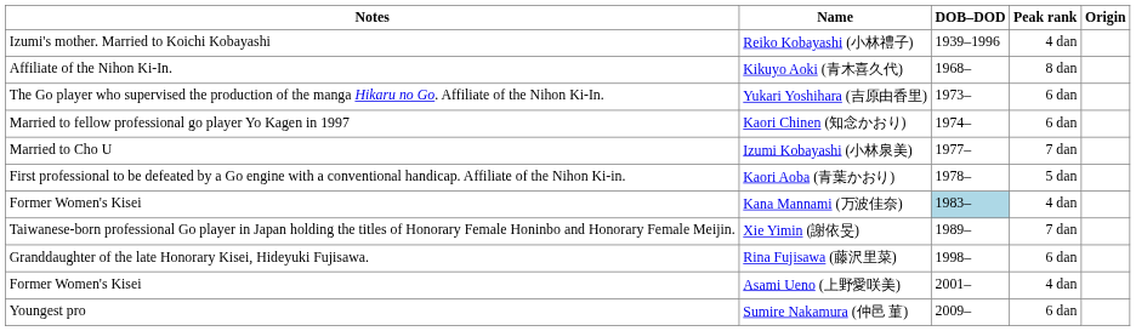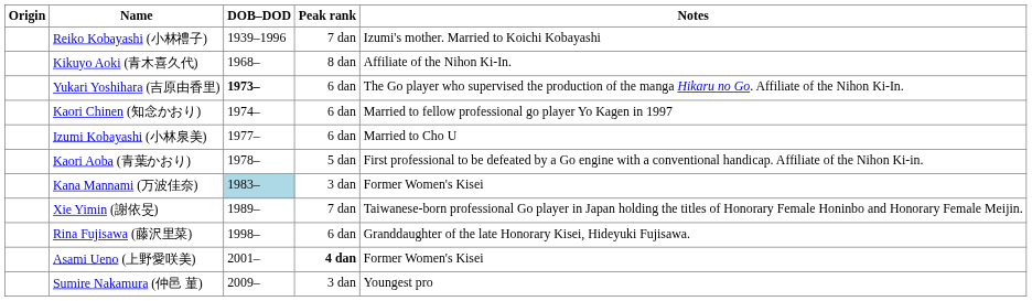columns swapped: Origin <-> Notes
Reiko Kobayashi (小林禮子) | Peak rank: 4 dan -> 7 dan
Yukari Yoshihara (吉原由香里) | DOB–DOD: normal -> bold
Izumi Kobayashi (小林泉美) | Peak rank: 7 dan -> 6 dan
Kana Mannami (万波佳奈) | Peak rank: 4 dan -> 3 dan
Asami Ueno (上野愛咲美) | Peak rank: normal -> bold
Sumire Nakamura (仲邑 菫) | Peak rank: 6 dan -> 3 dan
